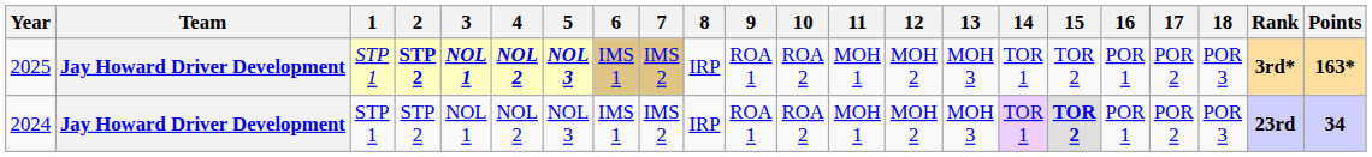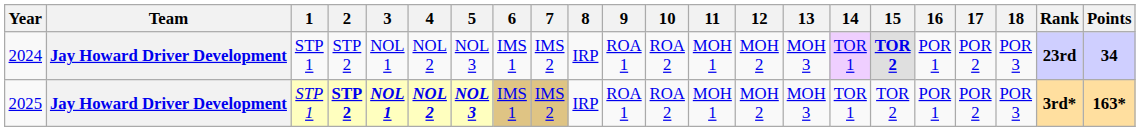rows swapped: 2024 <-> 2025
